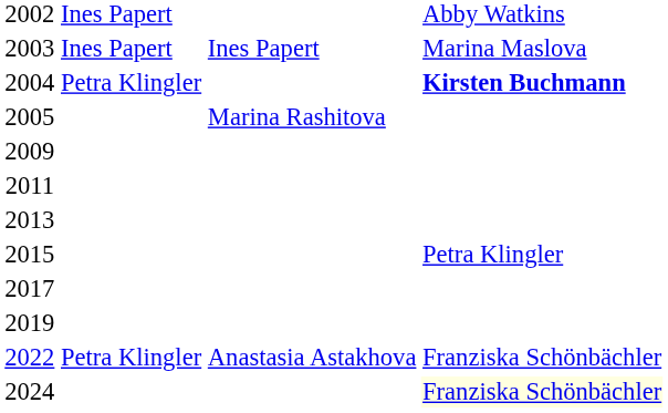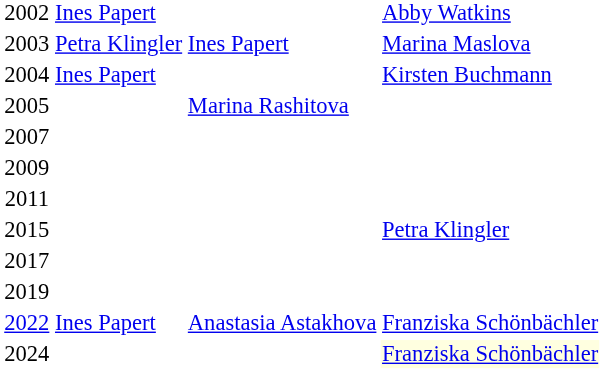2003 | column 2: Ines Papert -> Petra Klingler
2004 | column 2: Petra Klingler -> Ines Papert
2004 | column 4: bold -> normal
+ row: 2007
- row: 2013
2022 | column 2: Petra Klingler -> Ines Papert
